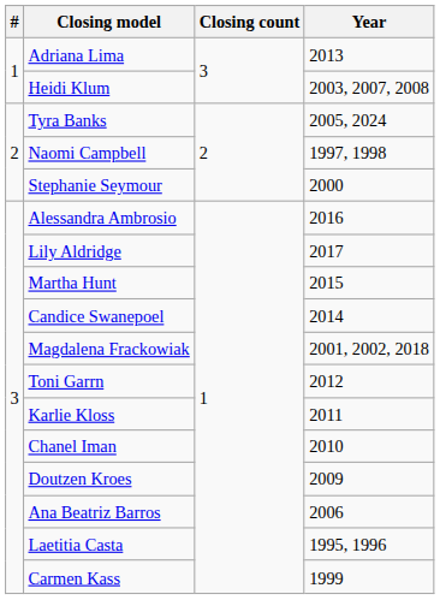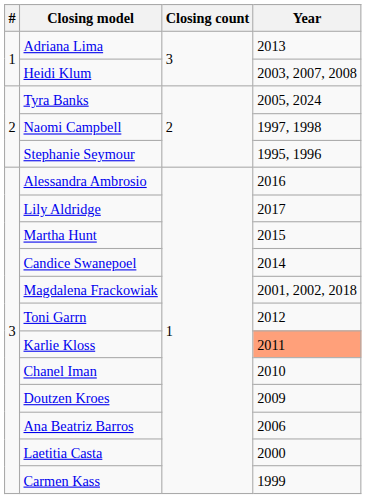Stephanie Seymour | Year: 2000 -> 1995, 1996
Karlie Kloss | Year: no background -> lightsalmon background
Laetitia Casta | Year: 1995, 1996 -> 2000
